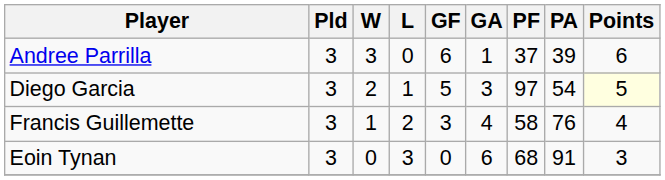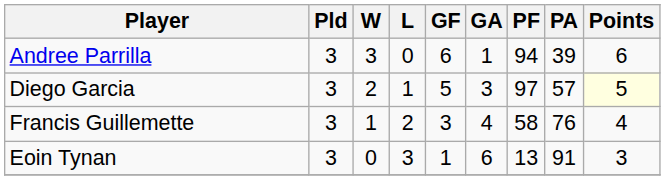Andree Parrilla | PF: 37 -> 94
Diego Garcia | PA: 54 -> 57
Eoin Tynan | GF: 0 -> 1
Eoin Tynan | PF: 68 -> 13
